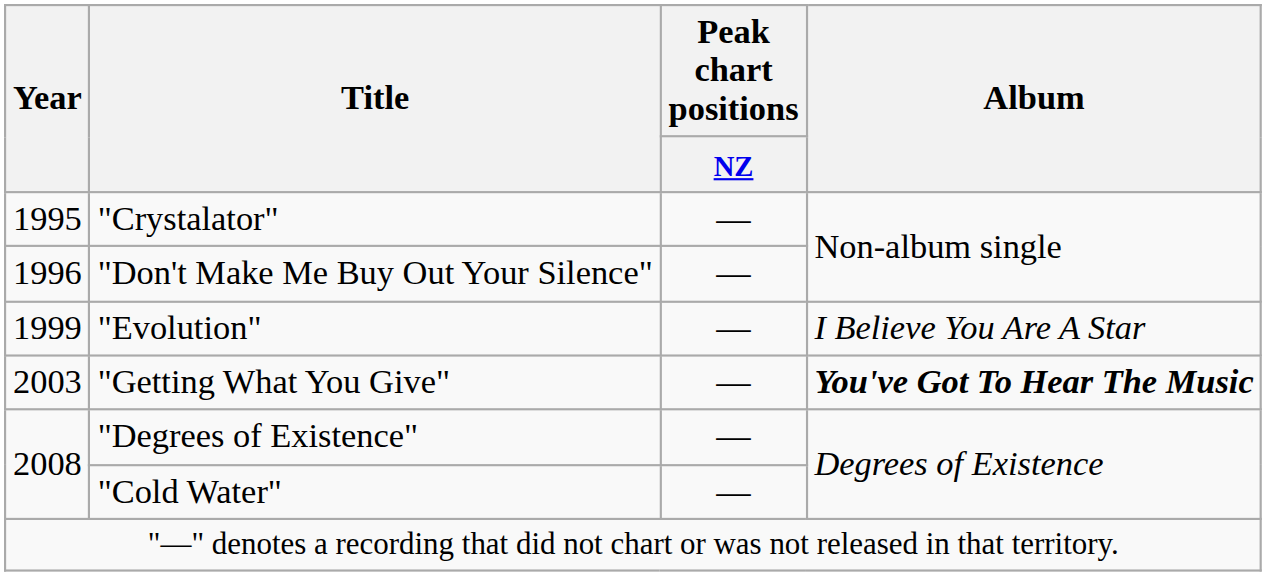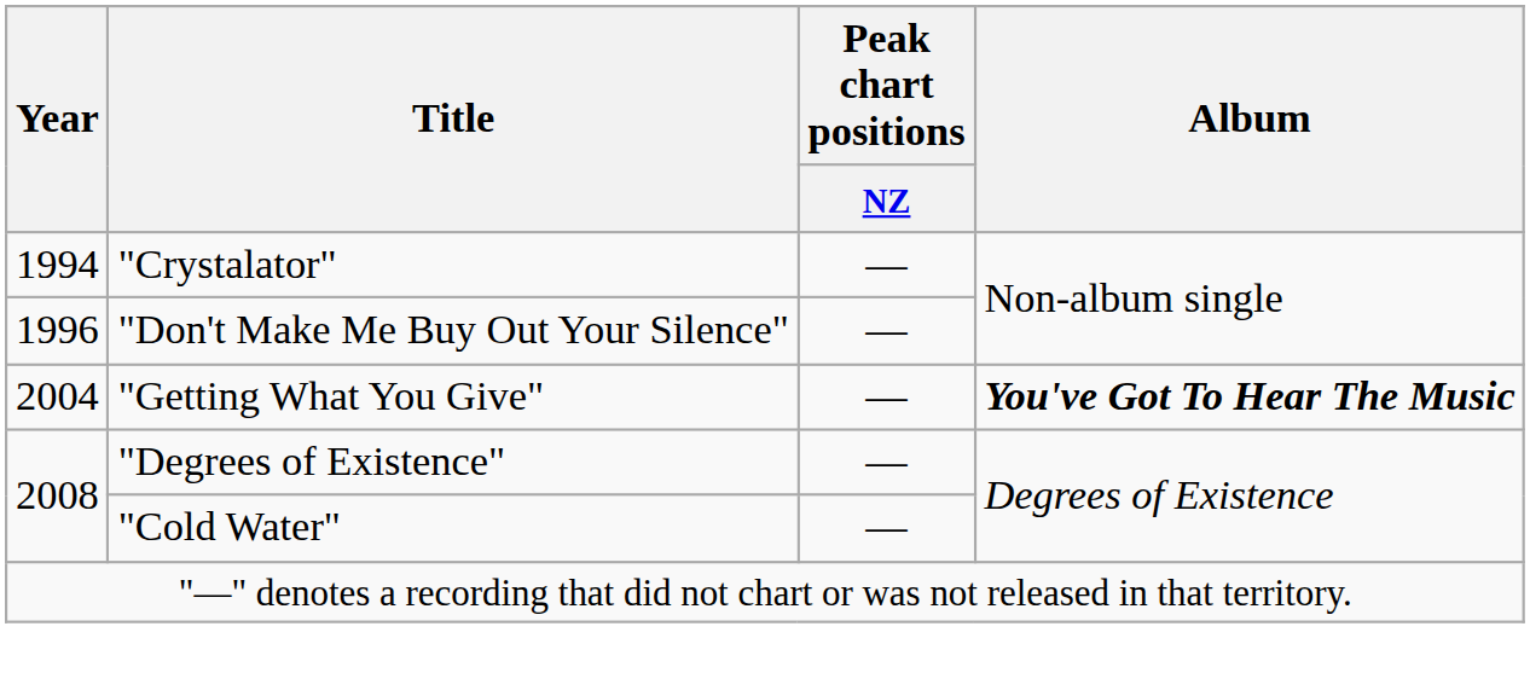"Crystalator" | Year: 1995 -> 1994
- row: 1999 | "Evolution" | — | I Believe You Are A Star
"Getting What You Give" | Year: 2003 -> 2004
